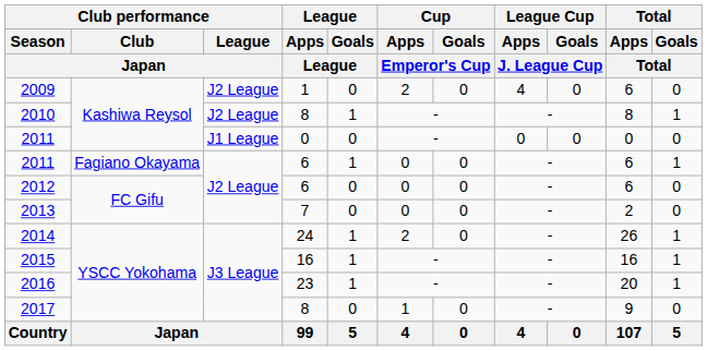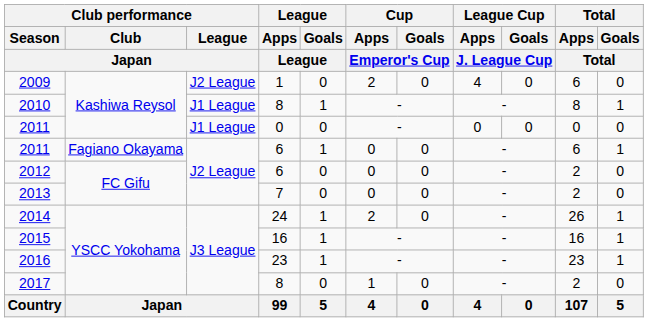2010 | Club performance / League / Japan: J2 League -> J1 League
2012 | Total / Apps / Total: 6 -> 2
2016 | Total / Apps / Total: 20 -> 23
2017 | Total / Apps / Total: 9 -> 2
